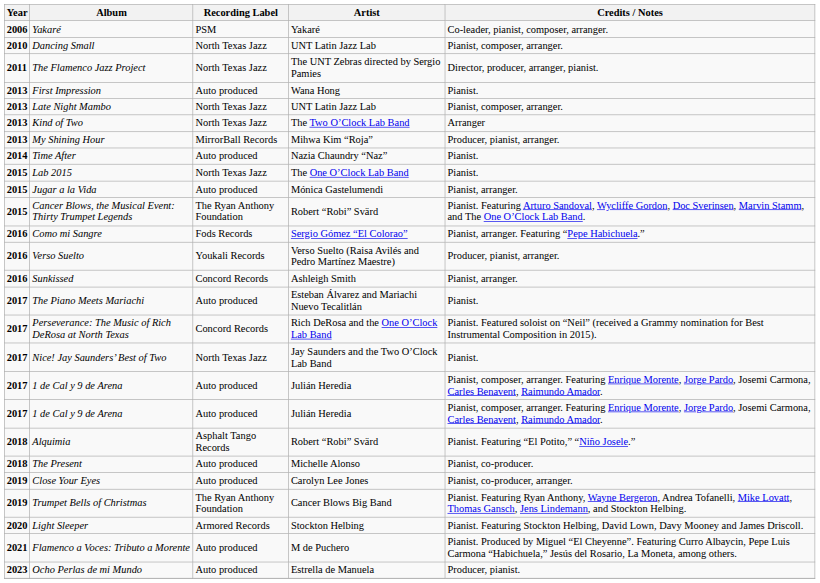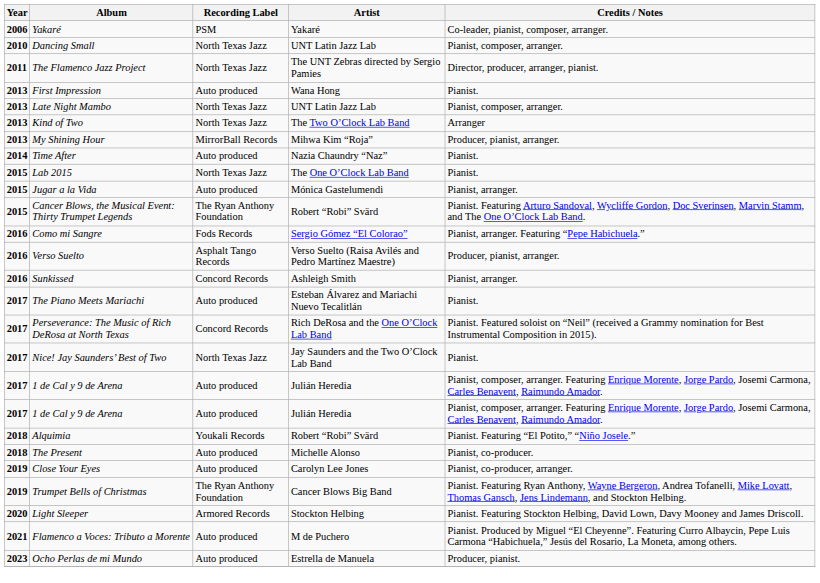Verso Suelto | Recording Label: Youkali Records -> Asphalt Tango Records
Alquimia | Recording Label: Asphalt Tango Records -> Youkali Records
